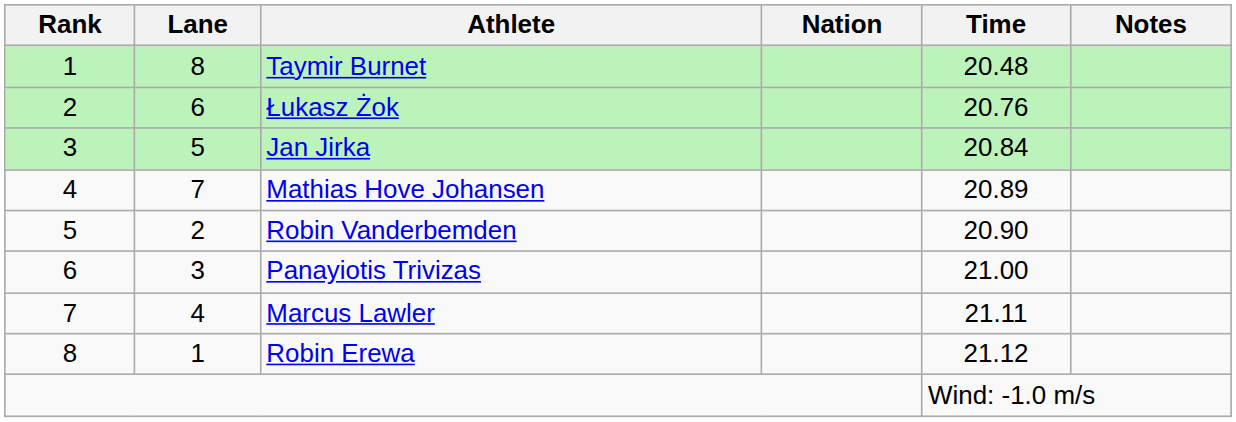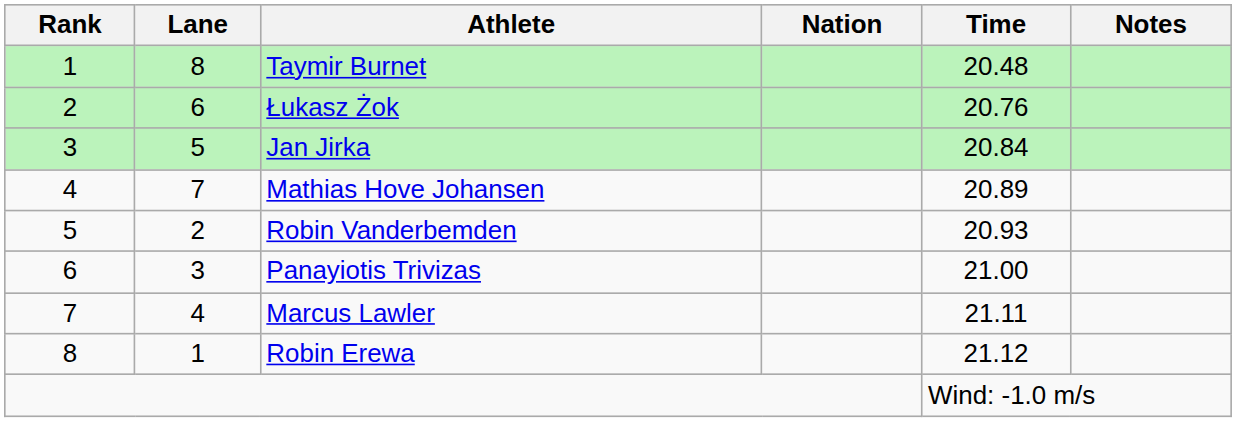Robin Vanderbemden | Time: 20.90 -> 20.93
